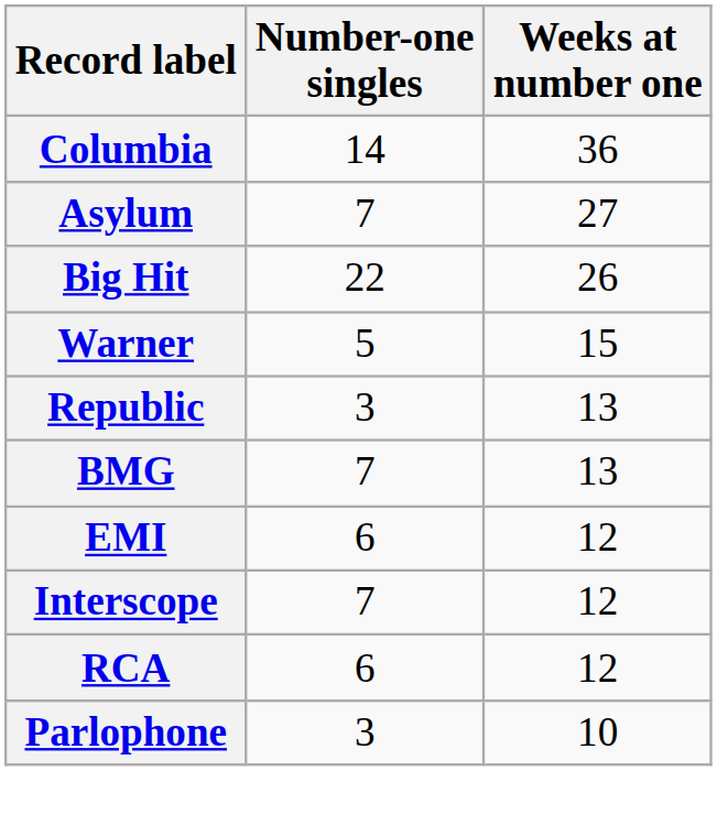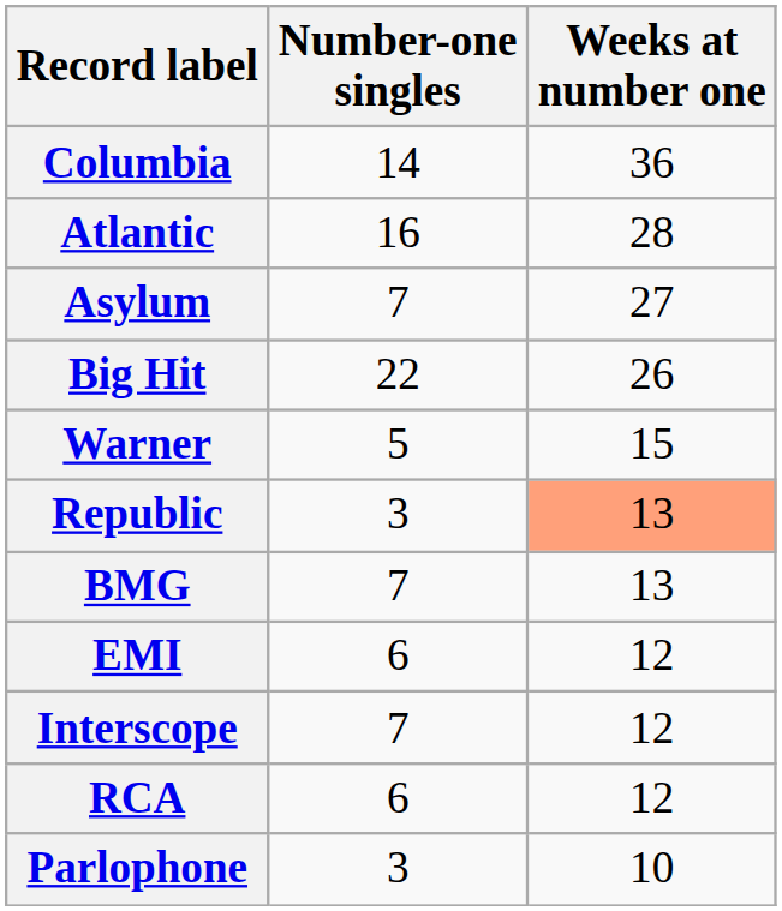+ row: Atlantic | 16 | 28
Republic | Weeks at number one: no background -> lightsalmon background
